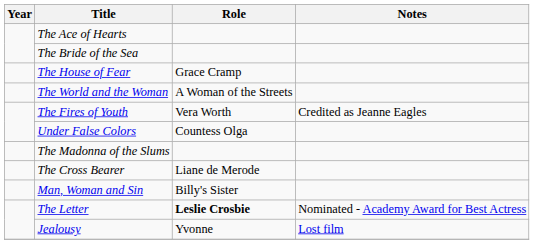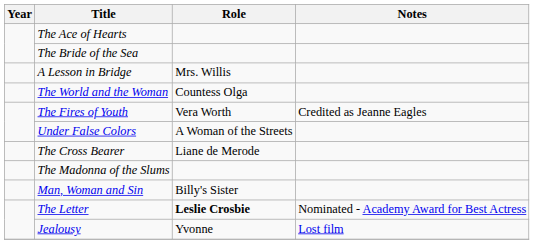+ row: A Lesson in Bridge | Mrs. Willis
- row: The House of Fear | Grace Cramp
The World and the Woman | Role: A Woman of the Streets -> Countess Olga
Under False Colors | Role: Countess Olga -> A Woman of the Streets
rows swapped: The Cross Bearer <-> The Madonna of the Slums
